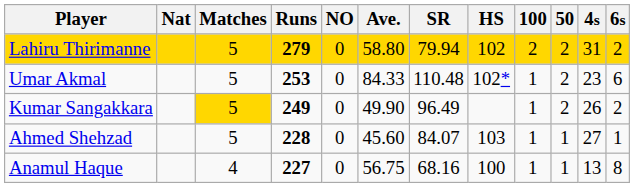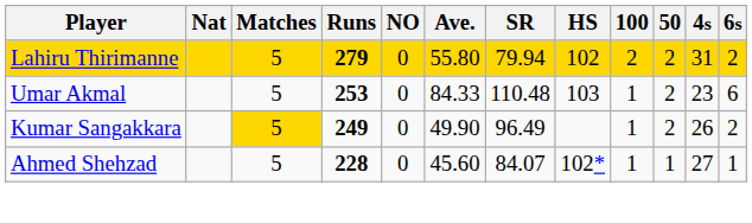Lahiru Thirimanne | Ave.: 58.80 -> 55.80
Umar Akmal | HS: 102* -> 103
Ahmed Shehzad | HS: 103 -> 102*
- row: Anamul Haque | 4 | 227 | 0 | 56.75 | 68.16 | 100 | 1 | 1 | 13 | 8
